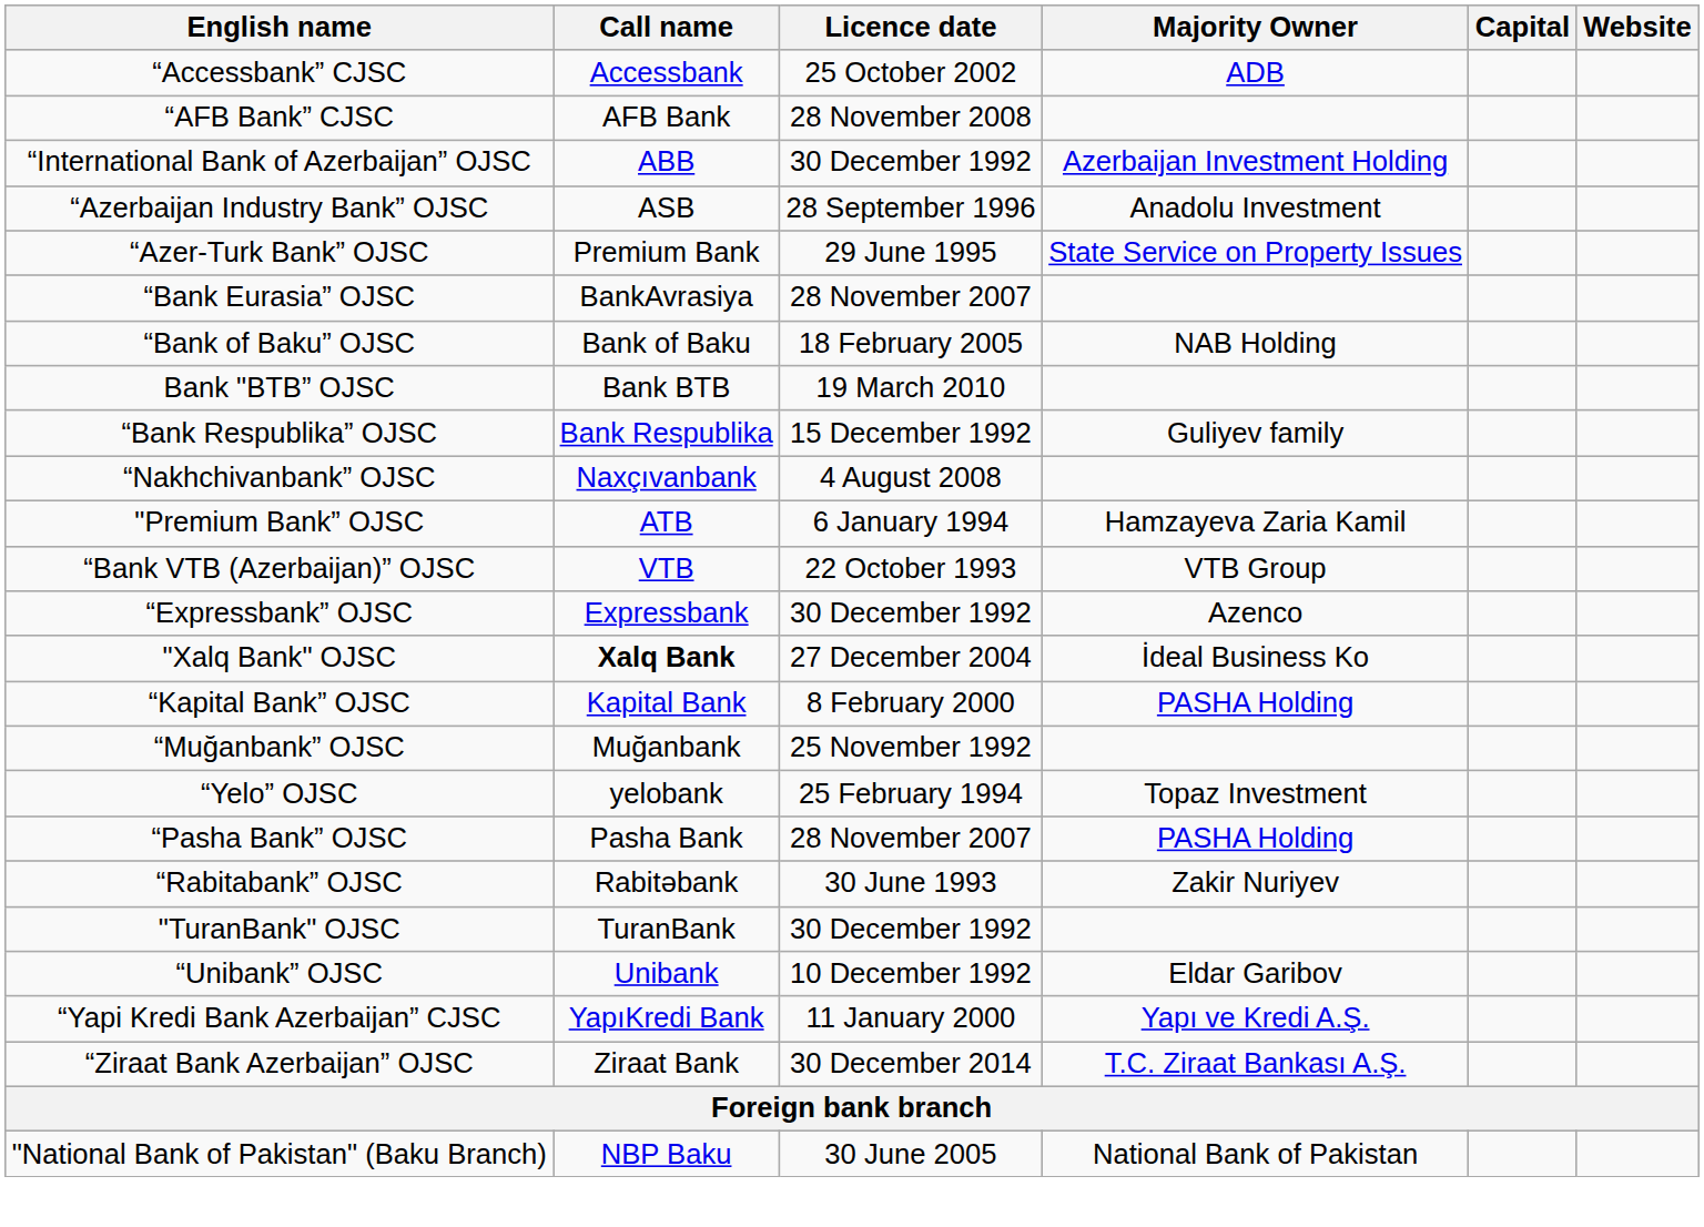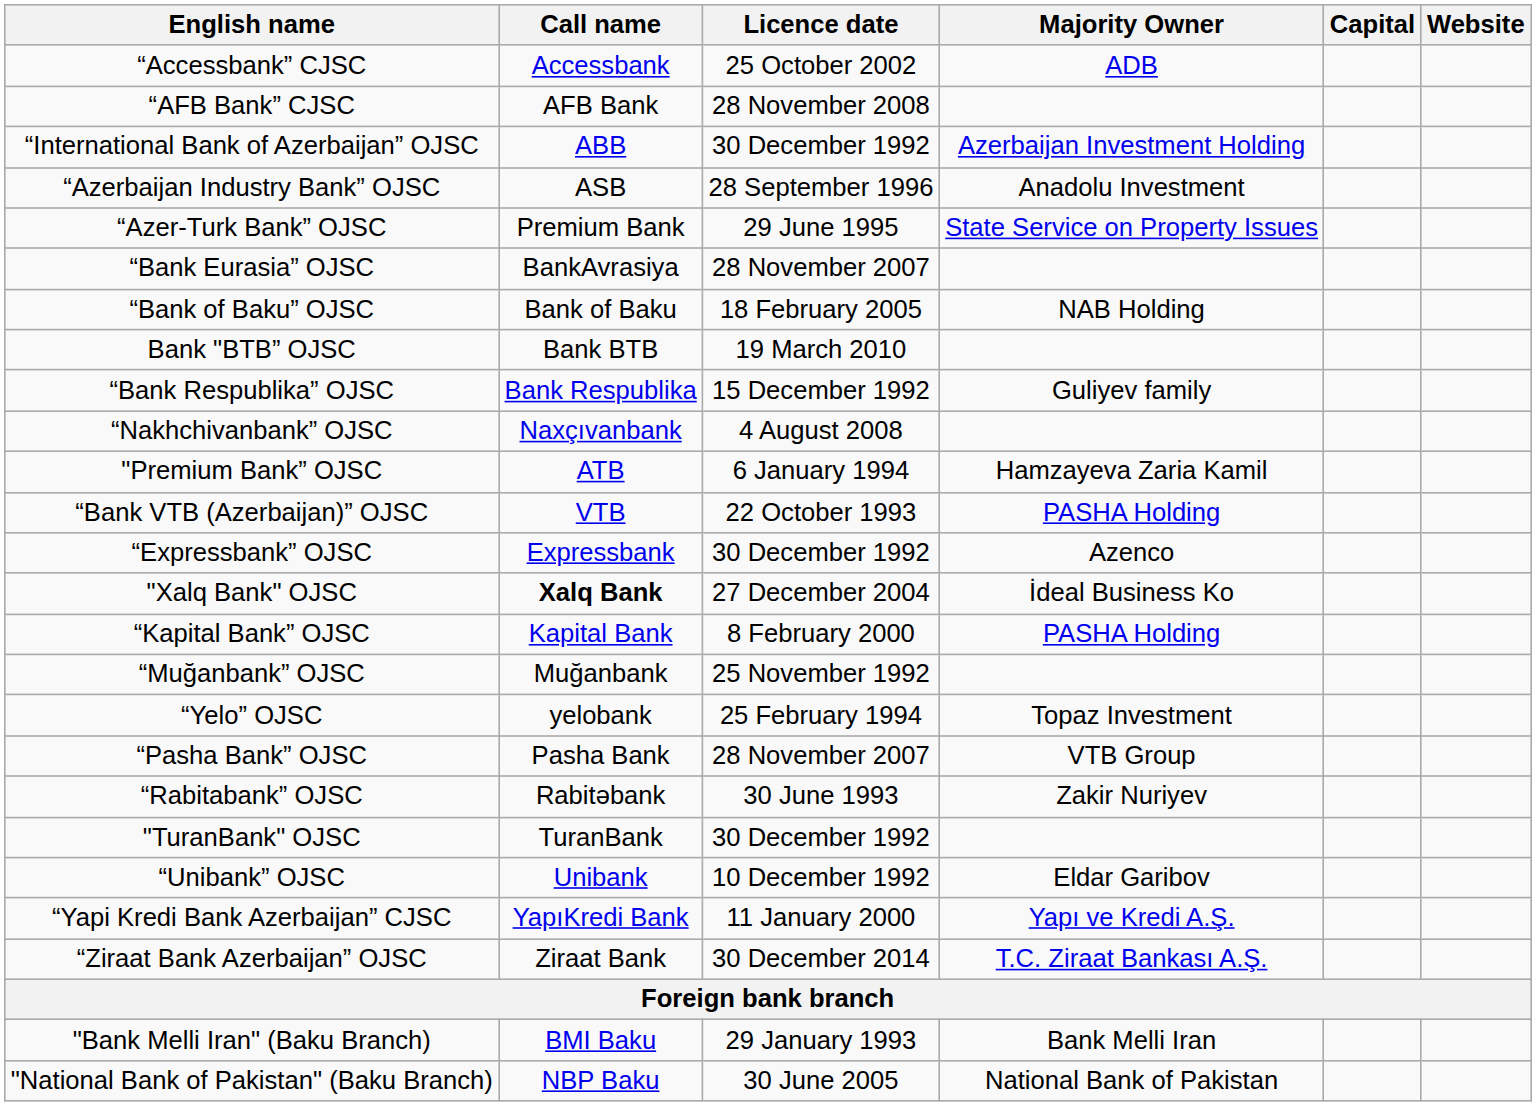“Bank VTB (Azerbaijan)” OJSC | Majority Owner: VTB Group -> PASHA Holding
“Pasha Bank” OJSC | Majority Owner: PASHA Holding -> VTB Group
+ row: "Bank Melli Iran" (Baku Branch) | BMI Baku | 29 January 1993 | Bank Melli Iran
